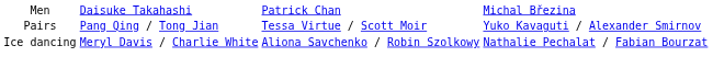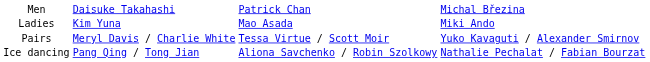+ row: Ladies | Kim Yuna | Mao Asada | Miki Ando
Pairs | column 2: Pang Qing / Tong Jian -> Meryl Davis / Charlie White
Ice dancing | column 2: Meryl Davis / Charlie White -> Pang Qing / Tong Jian
